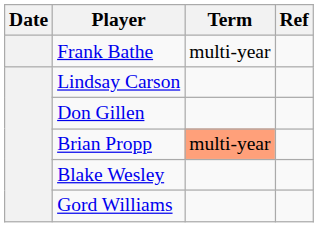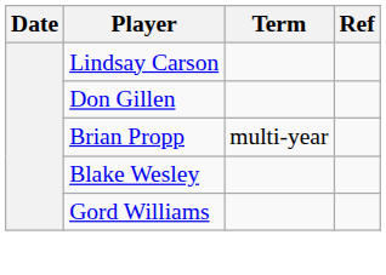- row: Frank Bathe | multi-year
Brian Propp | Term: lightsalmon background -> no background
